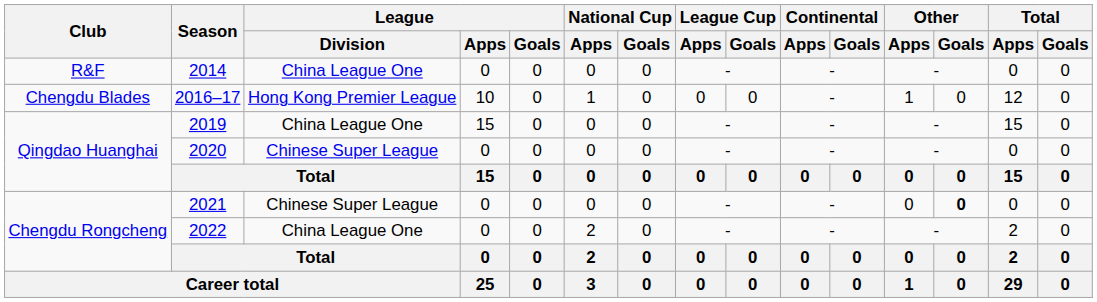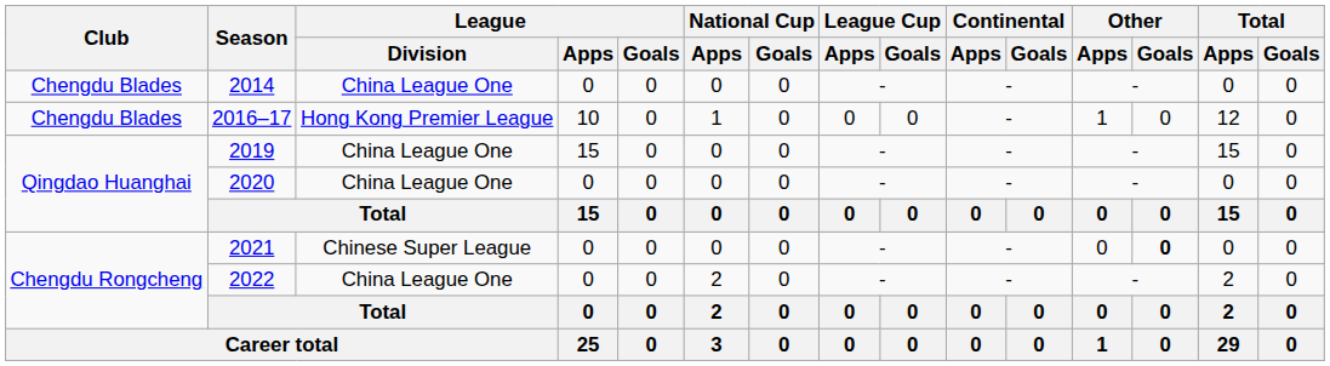2014 | Club: R&F -> Chengdu Blades
2020 | League / Division: Chinese Super League -> China League One
